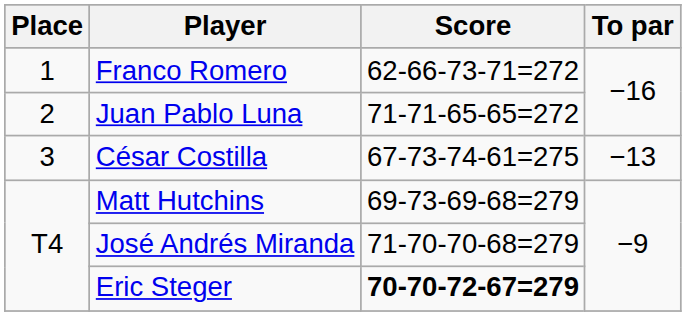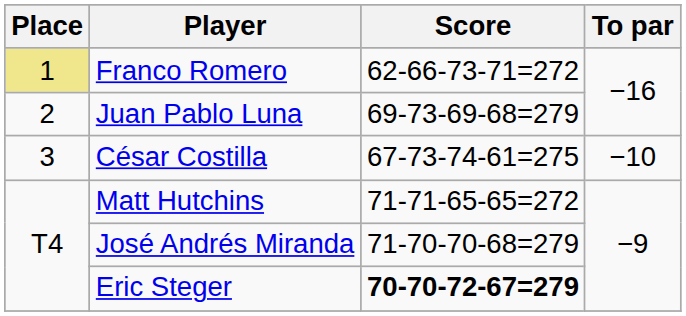Franco Romero | Place: no background -> khaki background
Juan Pablo Luna | Score: 71-71-65-65=272 -> 69-73-69-68=279
César Costilla | To par: −13 -> −10
Matt Hutchins | Score: 69-73-69-68=279 -> 71-71-65-65=272
